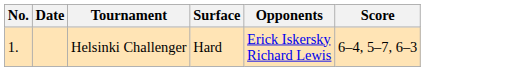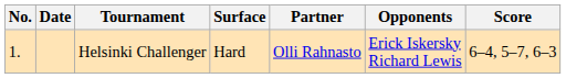+ column: Partner | Olli Rahnasto
